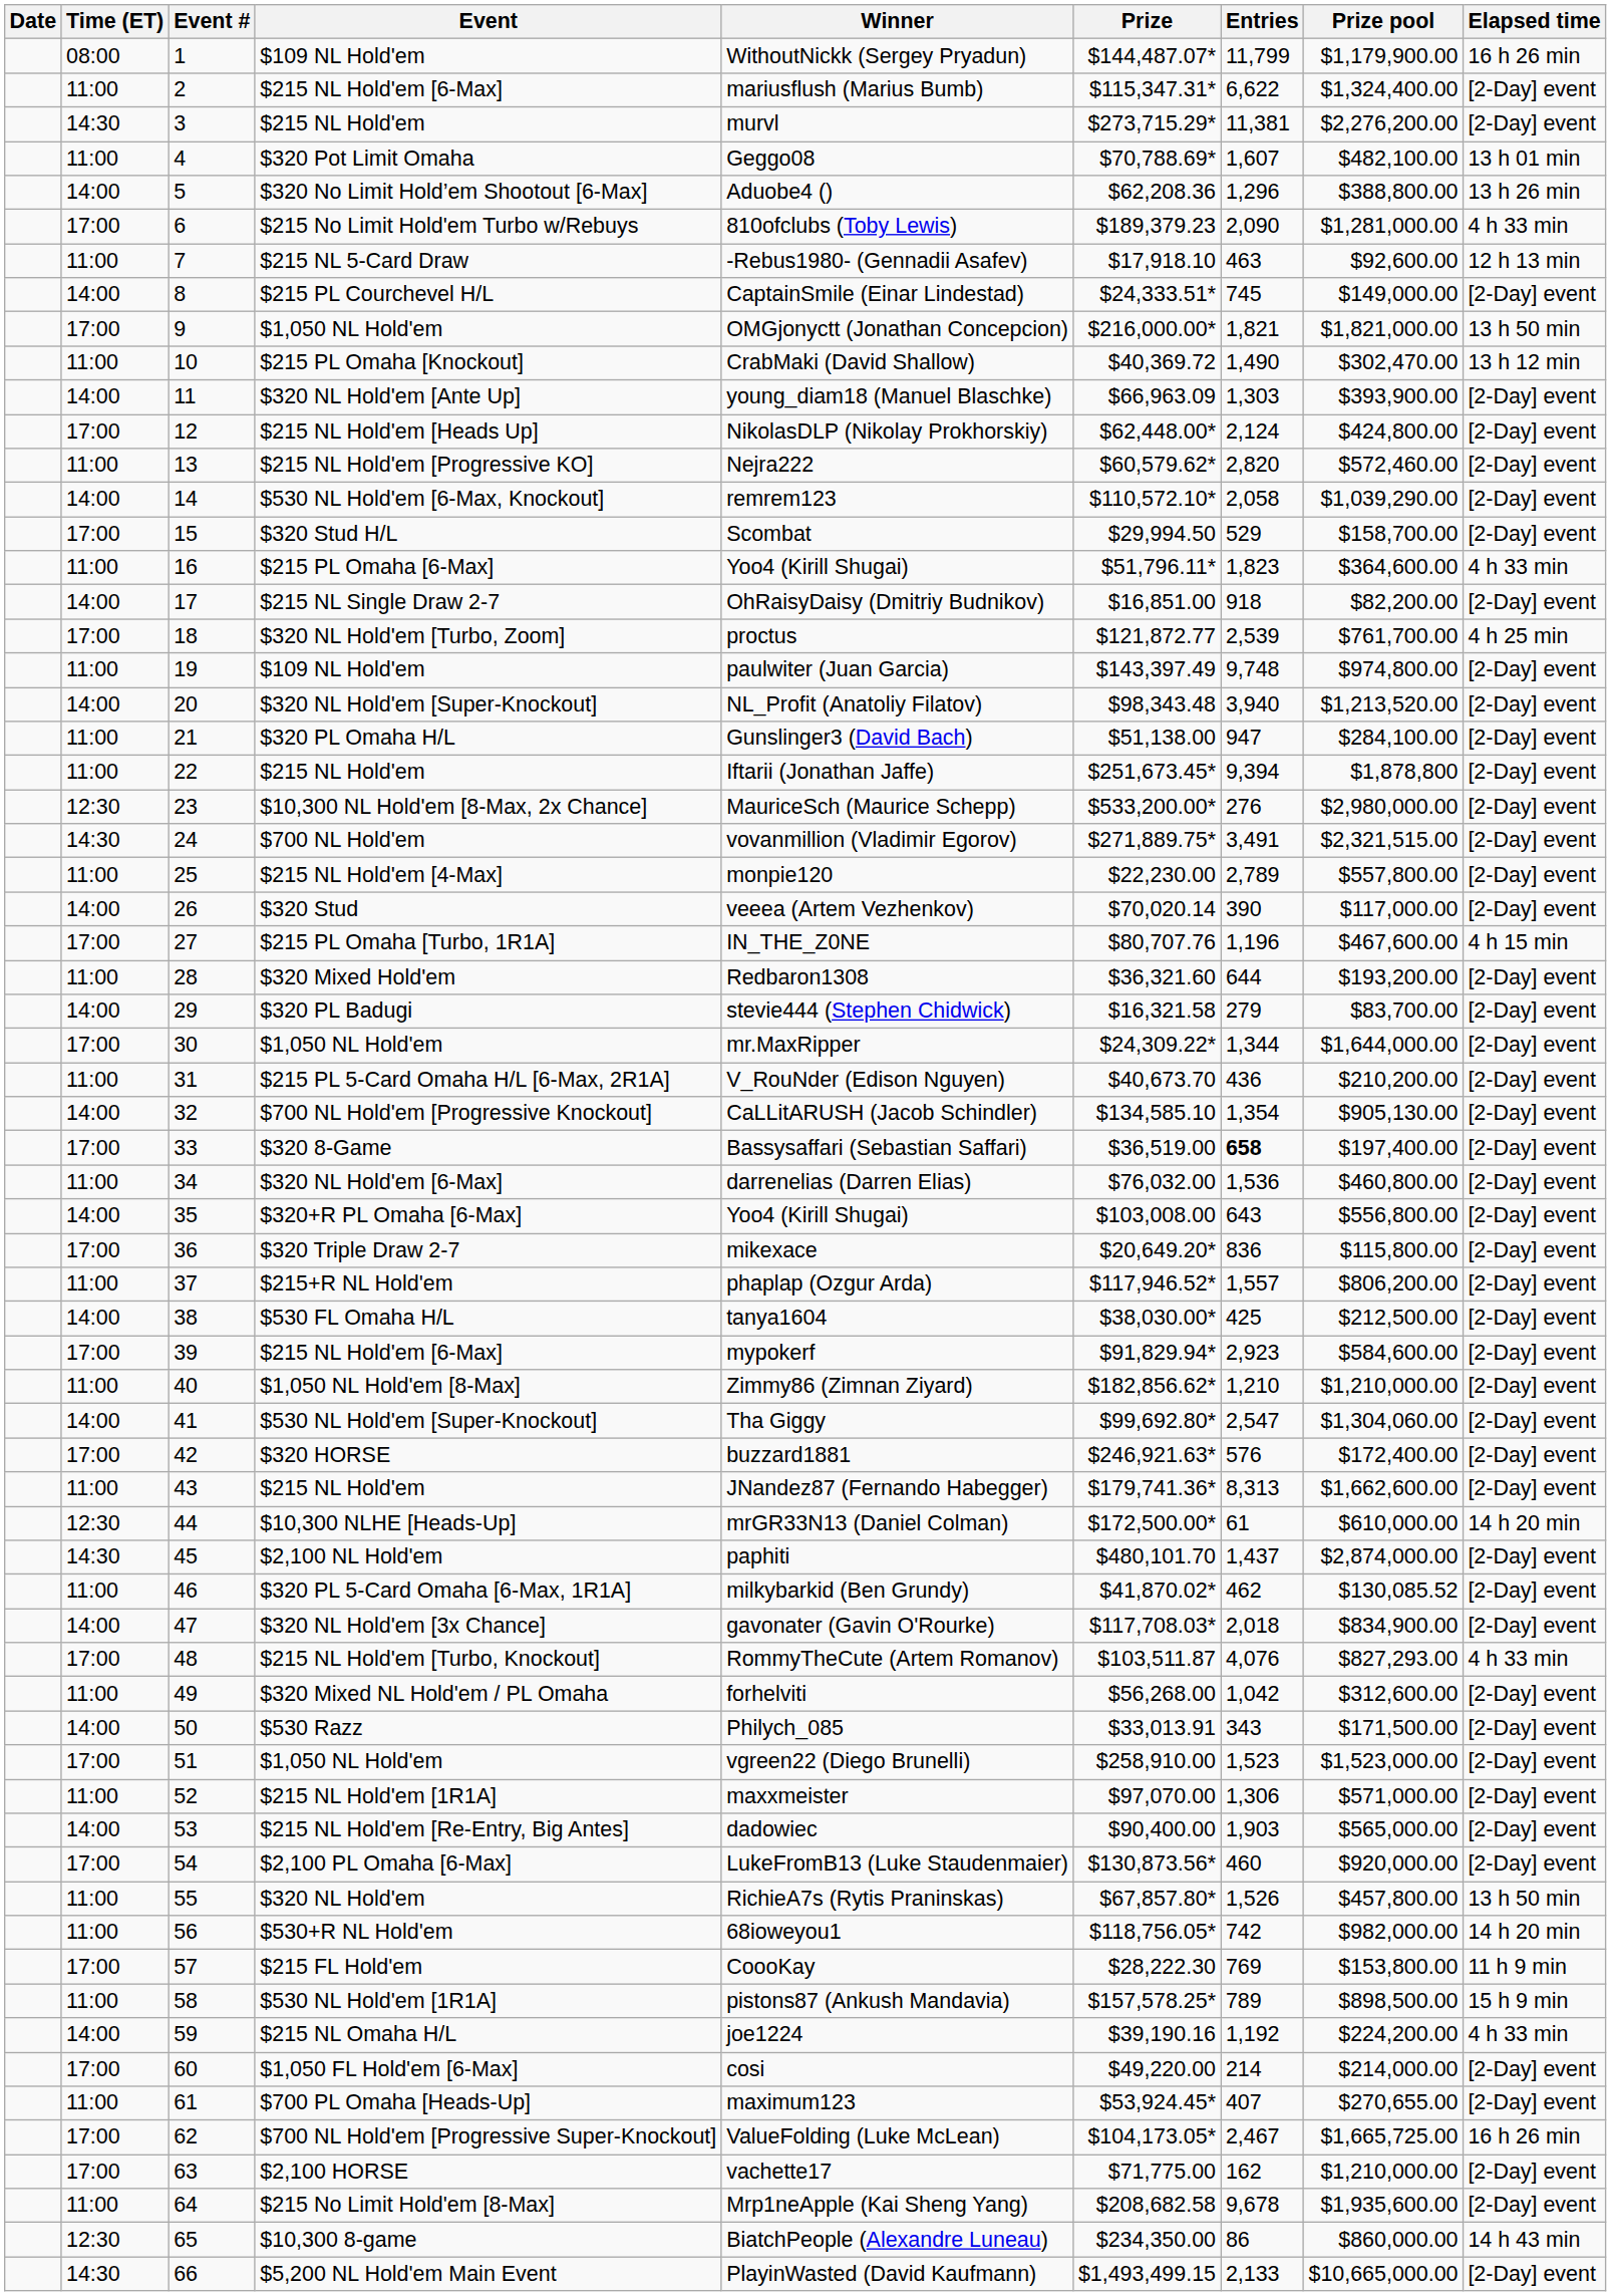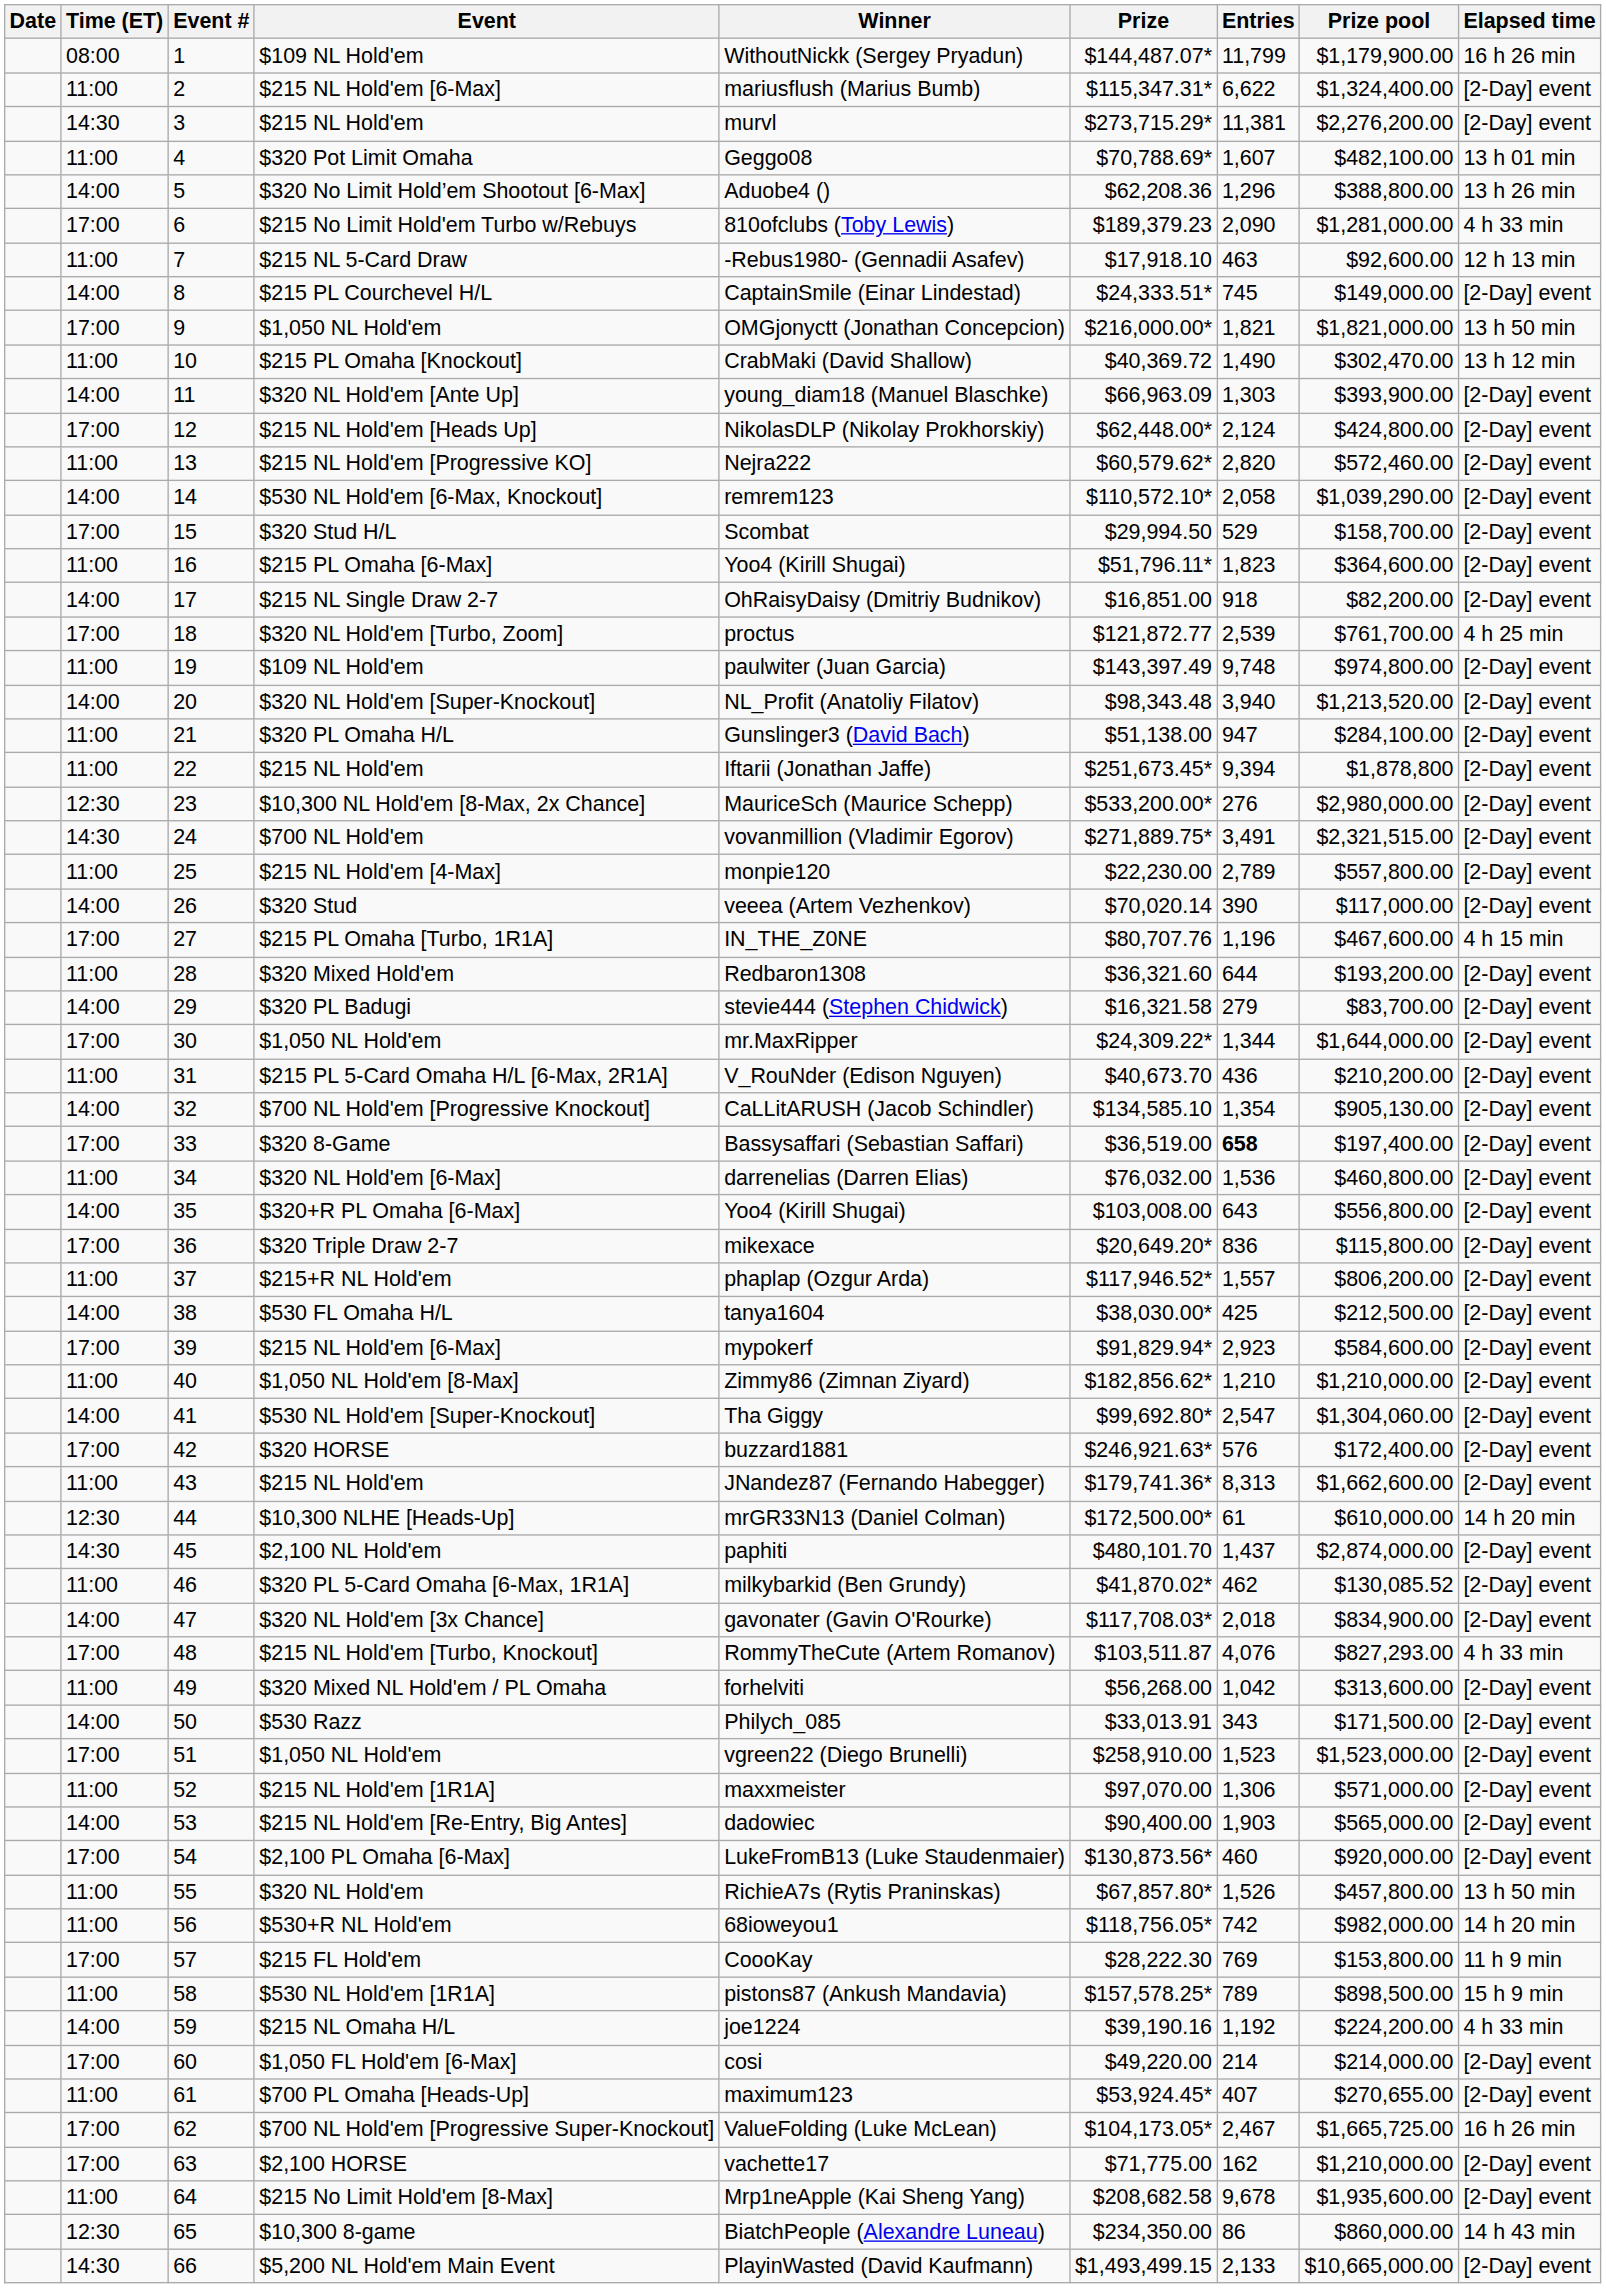$215 PL Omaha [6-Max] | Elapsed time: 4 h 33 min -> [2-Day] event
$320 Mixed NL Hold'em / PL Omaha | Prize pool: $312,600.00 -> $313,600.00
